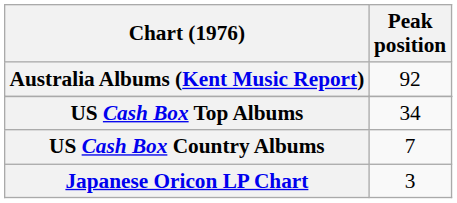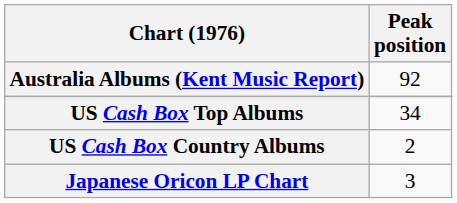US Cash Box Country Albums | Peak position: 7 -> 2
